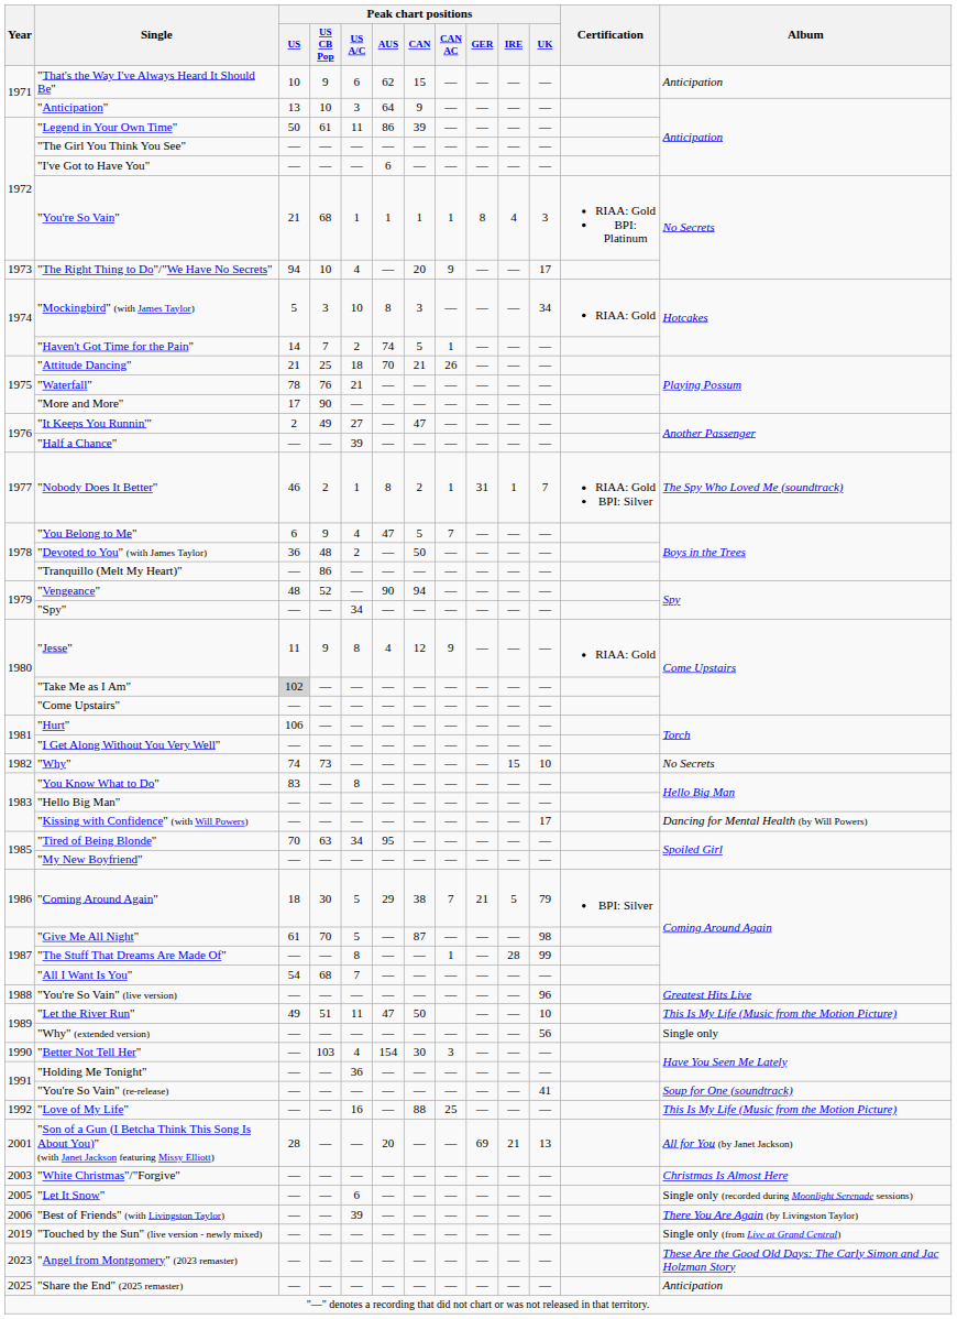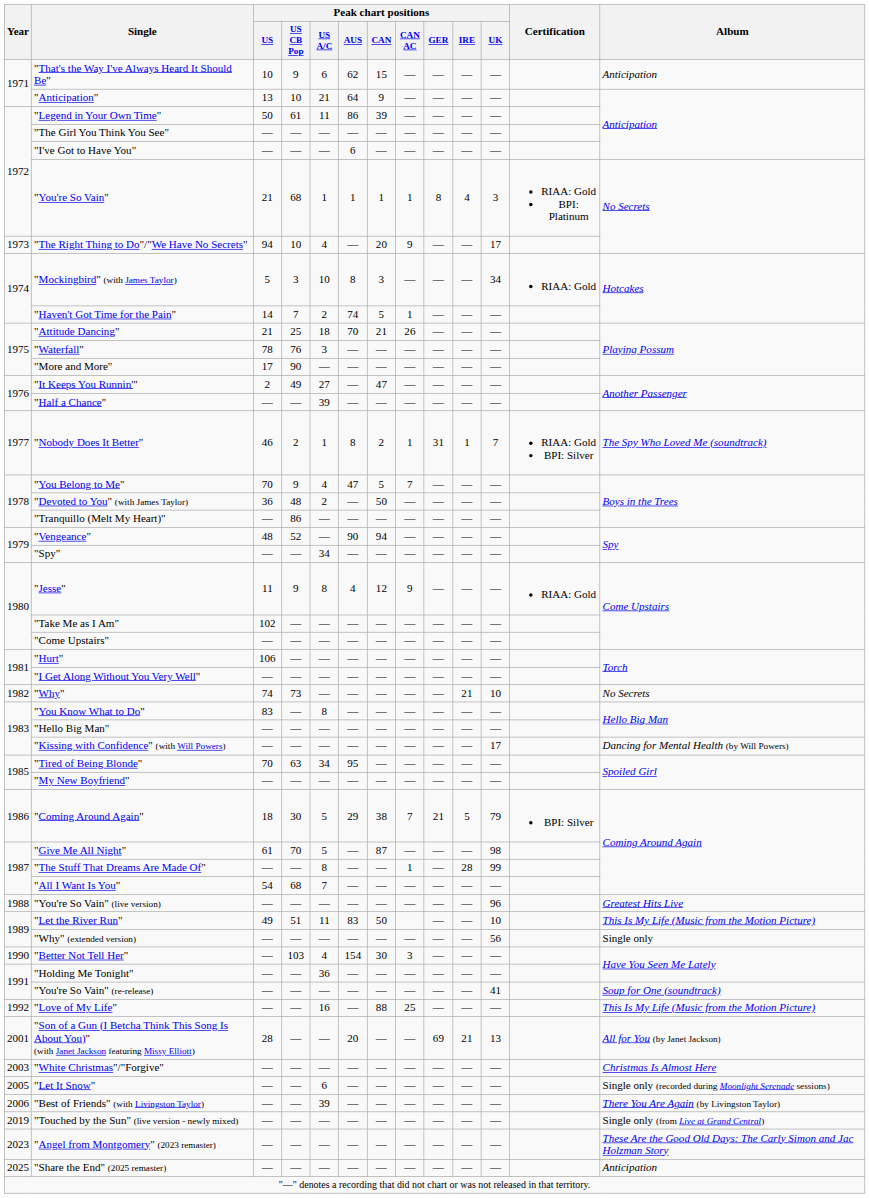"Anticipation" | Peak chart positions / US A/C: 3 -> 21
"Waterfall" | Peak chart positions / US A/C: 21 -> 3
"You Belong to Me" | Peak chart positions / US: 6 -> 70
"Take Me as I Am" | Peak chart positions / US: lightgrey background -> no background
"Why" | Peak chart positions / IRE: 15 -> 21
"Let the River Run" | Peak chart positions / AUS: 47 -> 83
